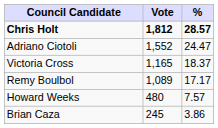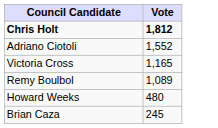- column: % | 28.57 | 24.47 | 18.37 | 17.17 | 7.57 | 3.86
